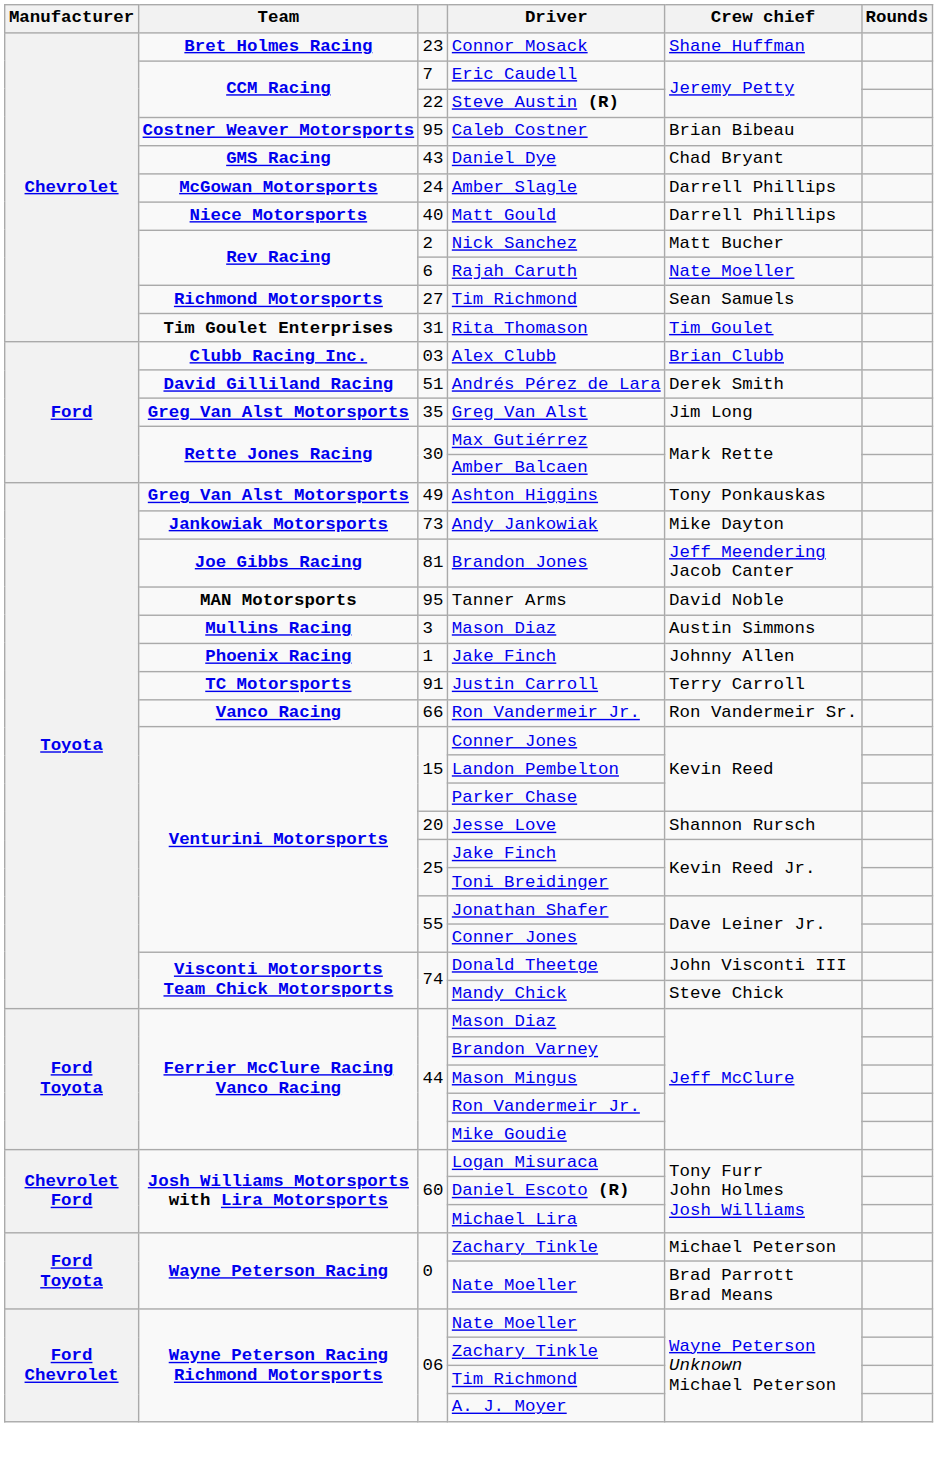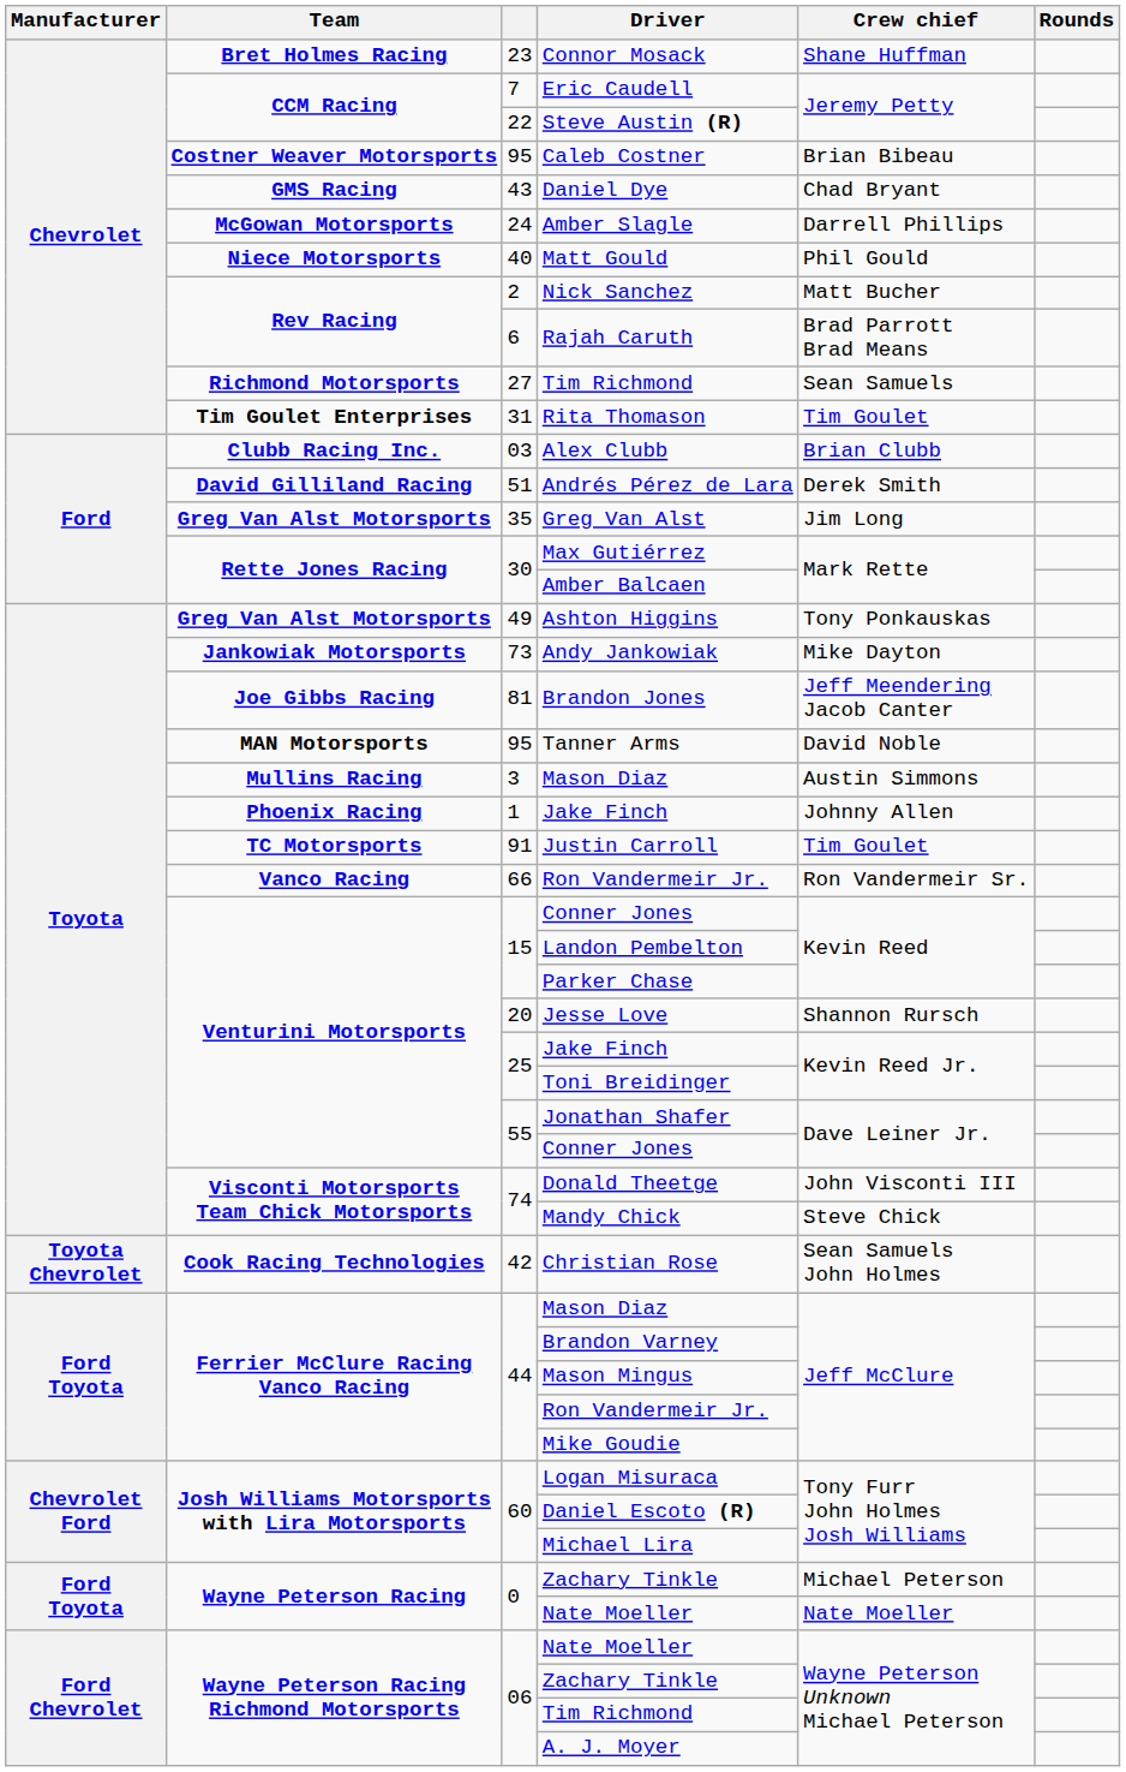Matt Gould | Crew chief: Darrell Phillips -> Phil Gould
Rajah Caruth | Crew chief: Nate Moeller -> Brad Parrott Brad Means
Justin Carroll | Crew chief: Terry Carroll -> Tim Goulet
+ row: Toyota Chevrolet | Cook Racing Technologies | 42 | Christian Rose | Sean Samuels John Holmes
0 / Nate Moeller | Crew chief: Brad Parrott Brad Means -> Nate Moeller
